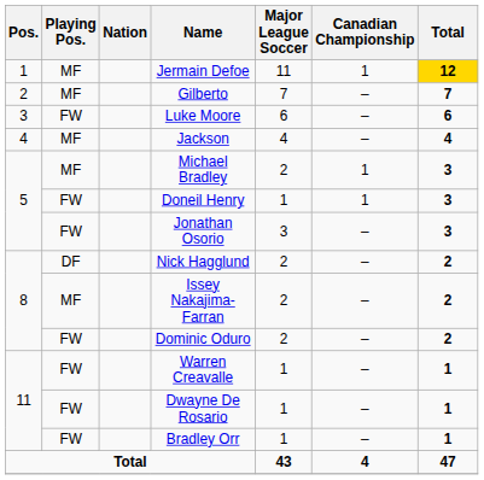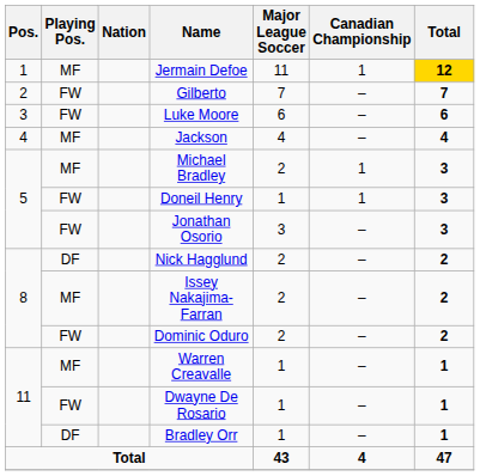Gilberto | Playing Pos.: MF -> FW
Warren Creavalle | Playing Pos.: FW -> MF
Bradley Orr | Playing Pos.: FW -> DF
